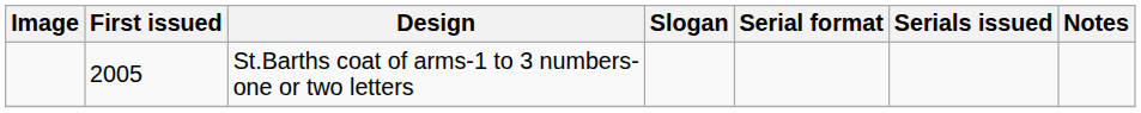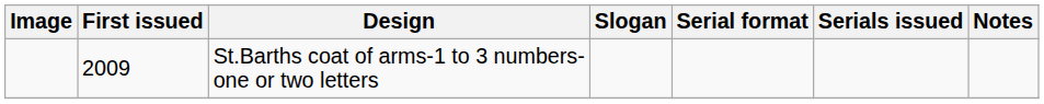St.Barths coat of arms-1 to 3 numbers- one or two letters | First issued: 2005 -> 2009
